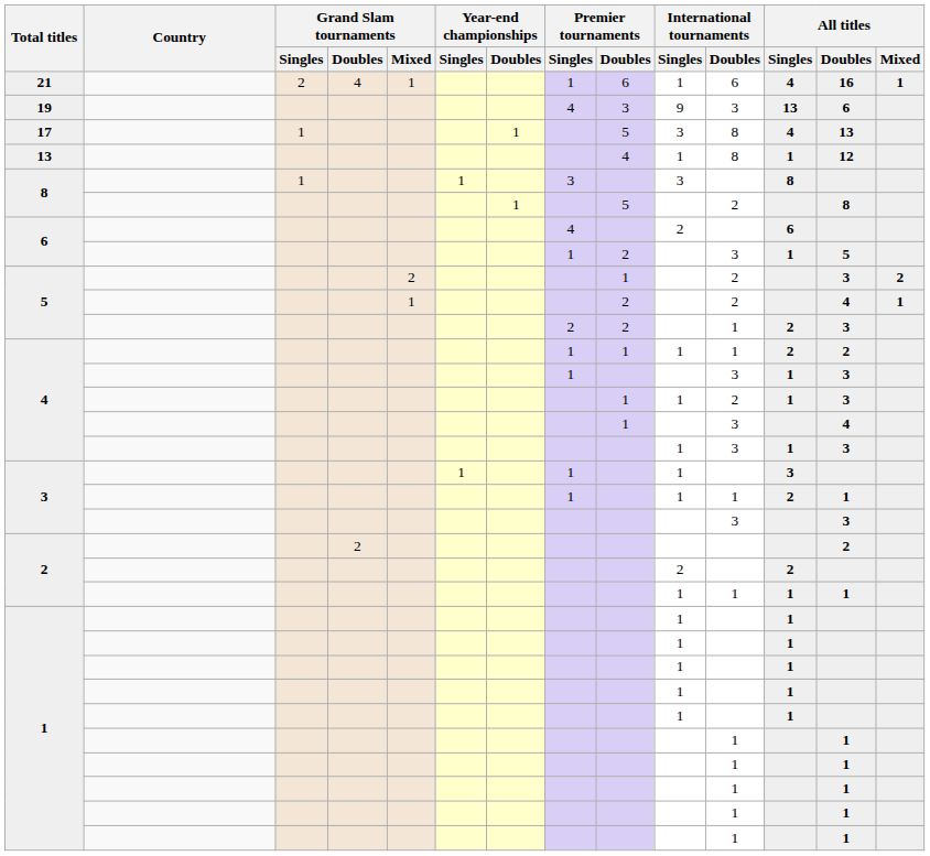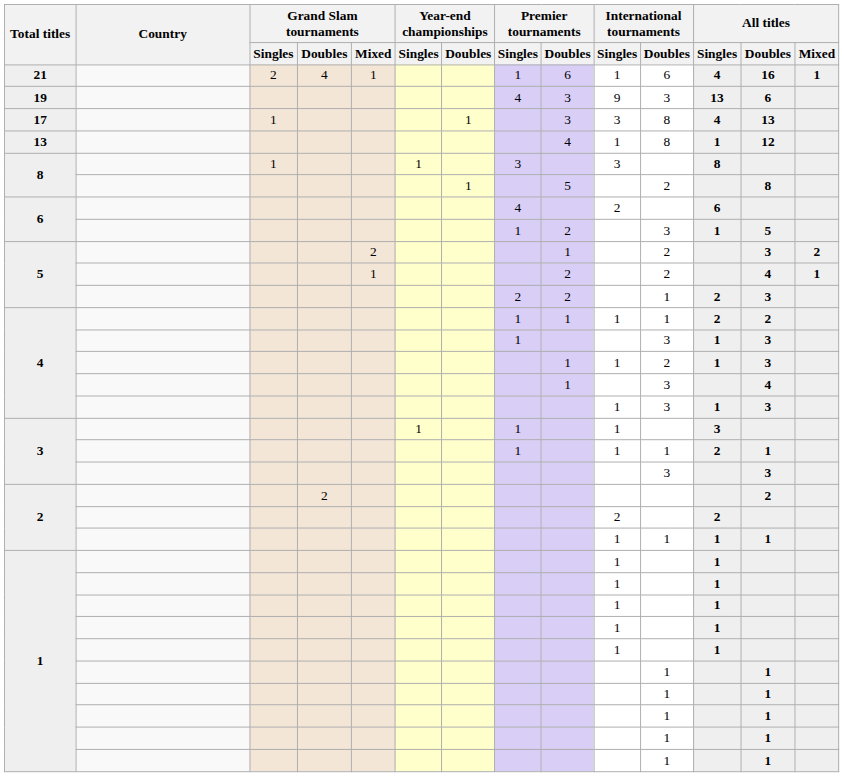17 | Premier tournaments / Doubles: 5 -> 3
